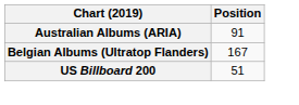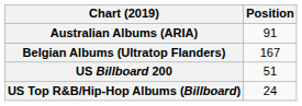+ row: US Top R&B/Hip-Hop Albums (Billboard) | 24
